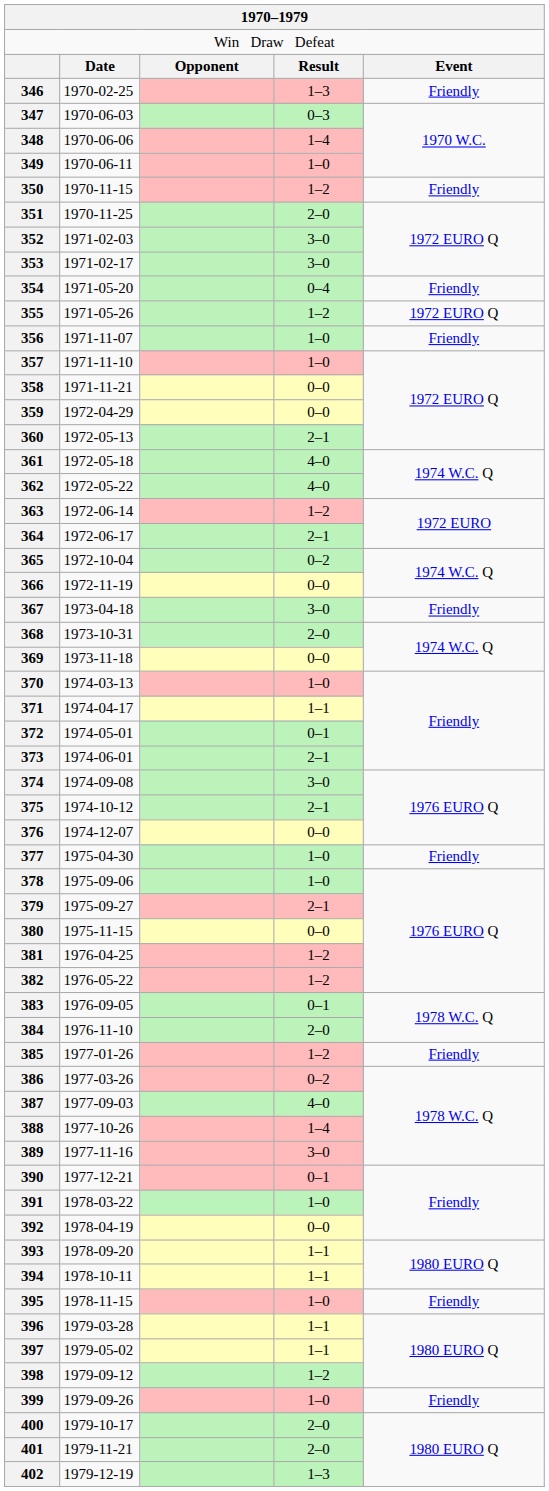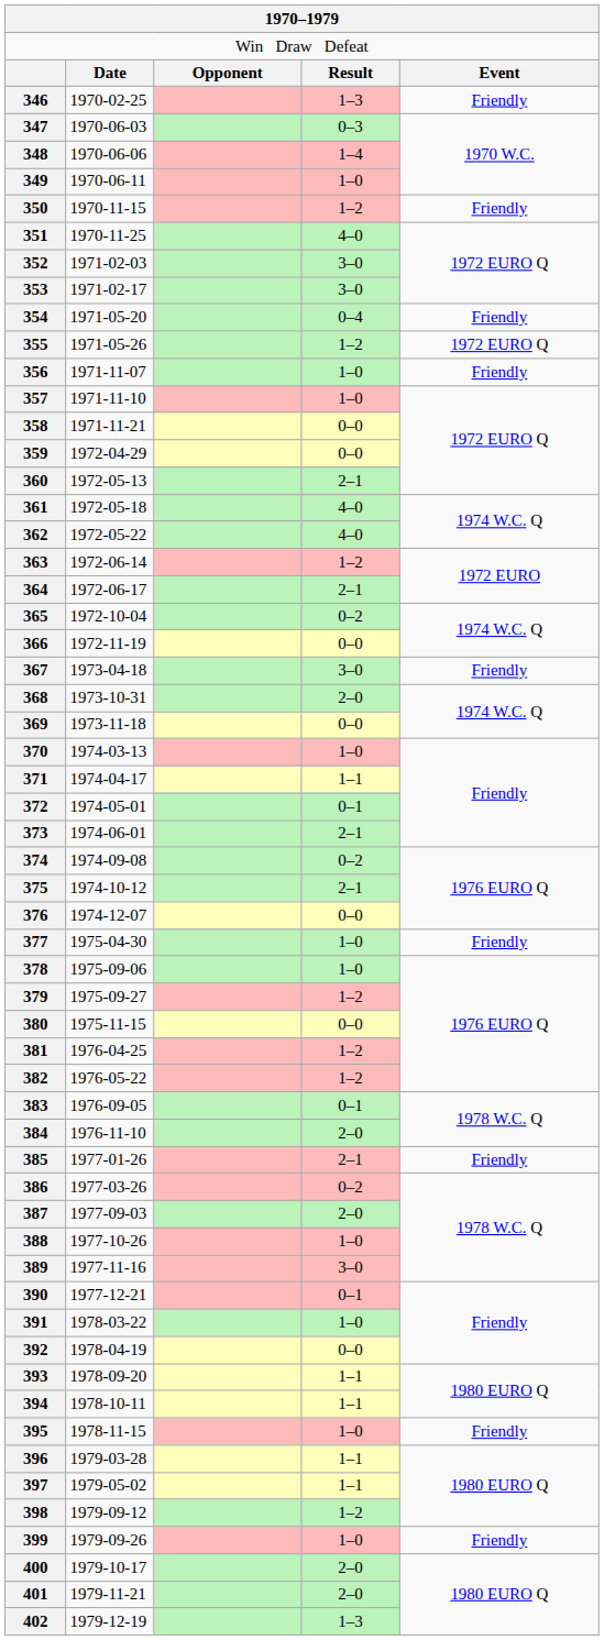351 | column 4: 2–0 -> 4–0
374 | column 4: 3–0 -> 0–2
379 | column 4: 2–1 -> 1–2
385 | column 4: 1–2 -> 2–1
387 | column 4: 4–0 -> 2–0
388 | column 4: 1–4 -> 1–0
